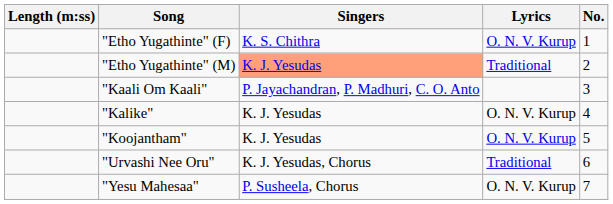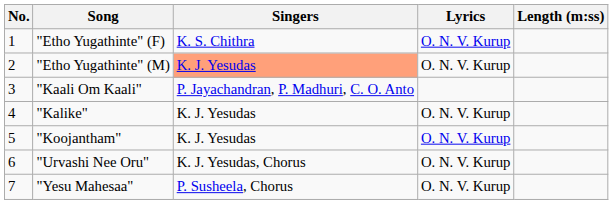columns swapped: No. <-> Length (m:ss)
"Etho Yugathinte" (M) | Lyrics: Traditional -> O. N. V. Kurup
"Urvashi Nee Oru" | Lyrics: Traditional -> O. N. V. Kurup
